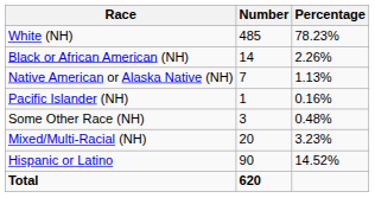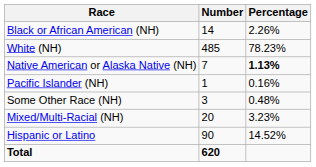rows swapped: White (NH) <-> Black or African American (NH)
Native American or Alaska Native (NH) | Percentage: normal -> bold
